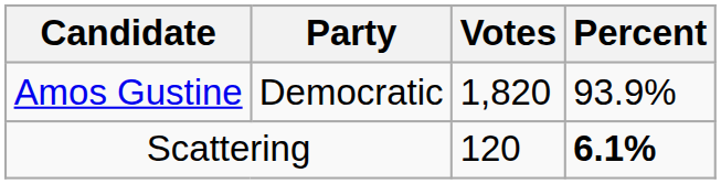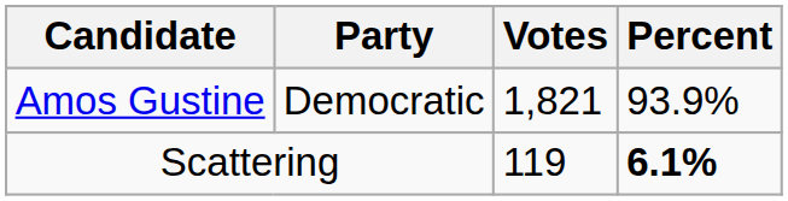Amos Gustine | Votes: 1,820 -> 1,821
Scattering | Votes: 120 -> 119
